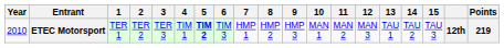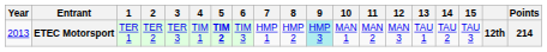ETEC Motorsport | Year: 2010 -> 2013
ETEC Motorsport | 9: no background -> paleturquoise background
ETEC Motorsport | Points: 219 -> 214
